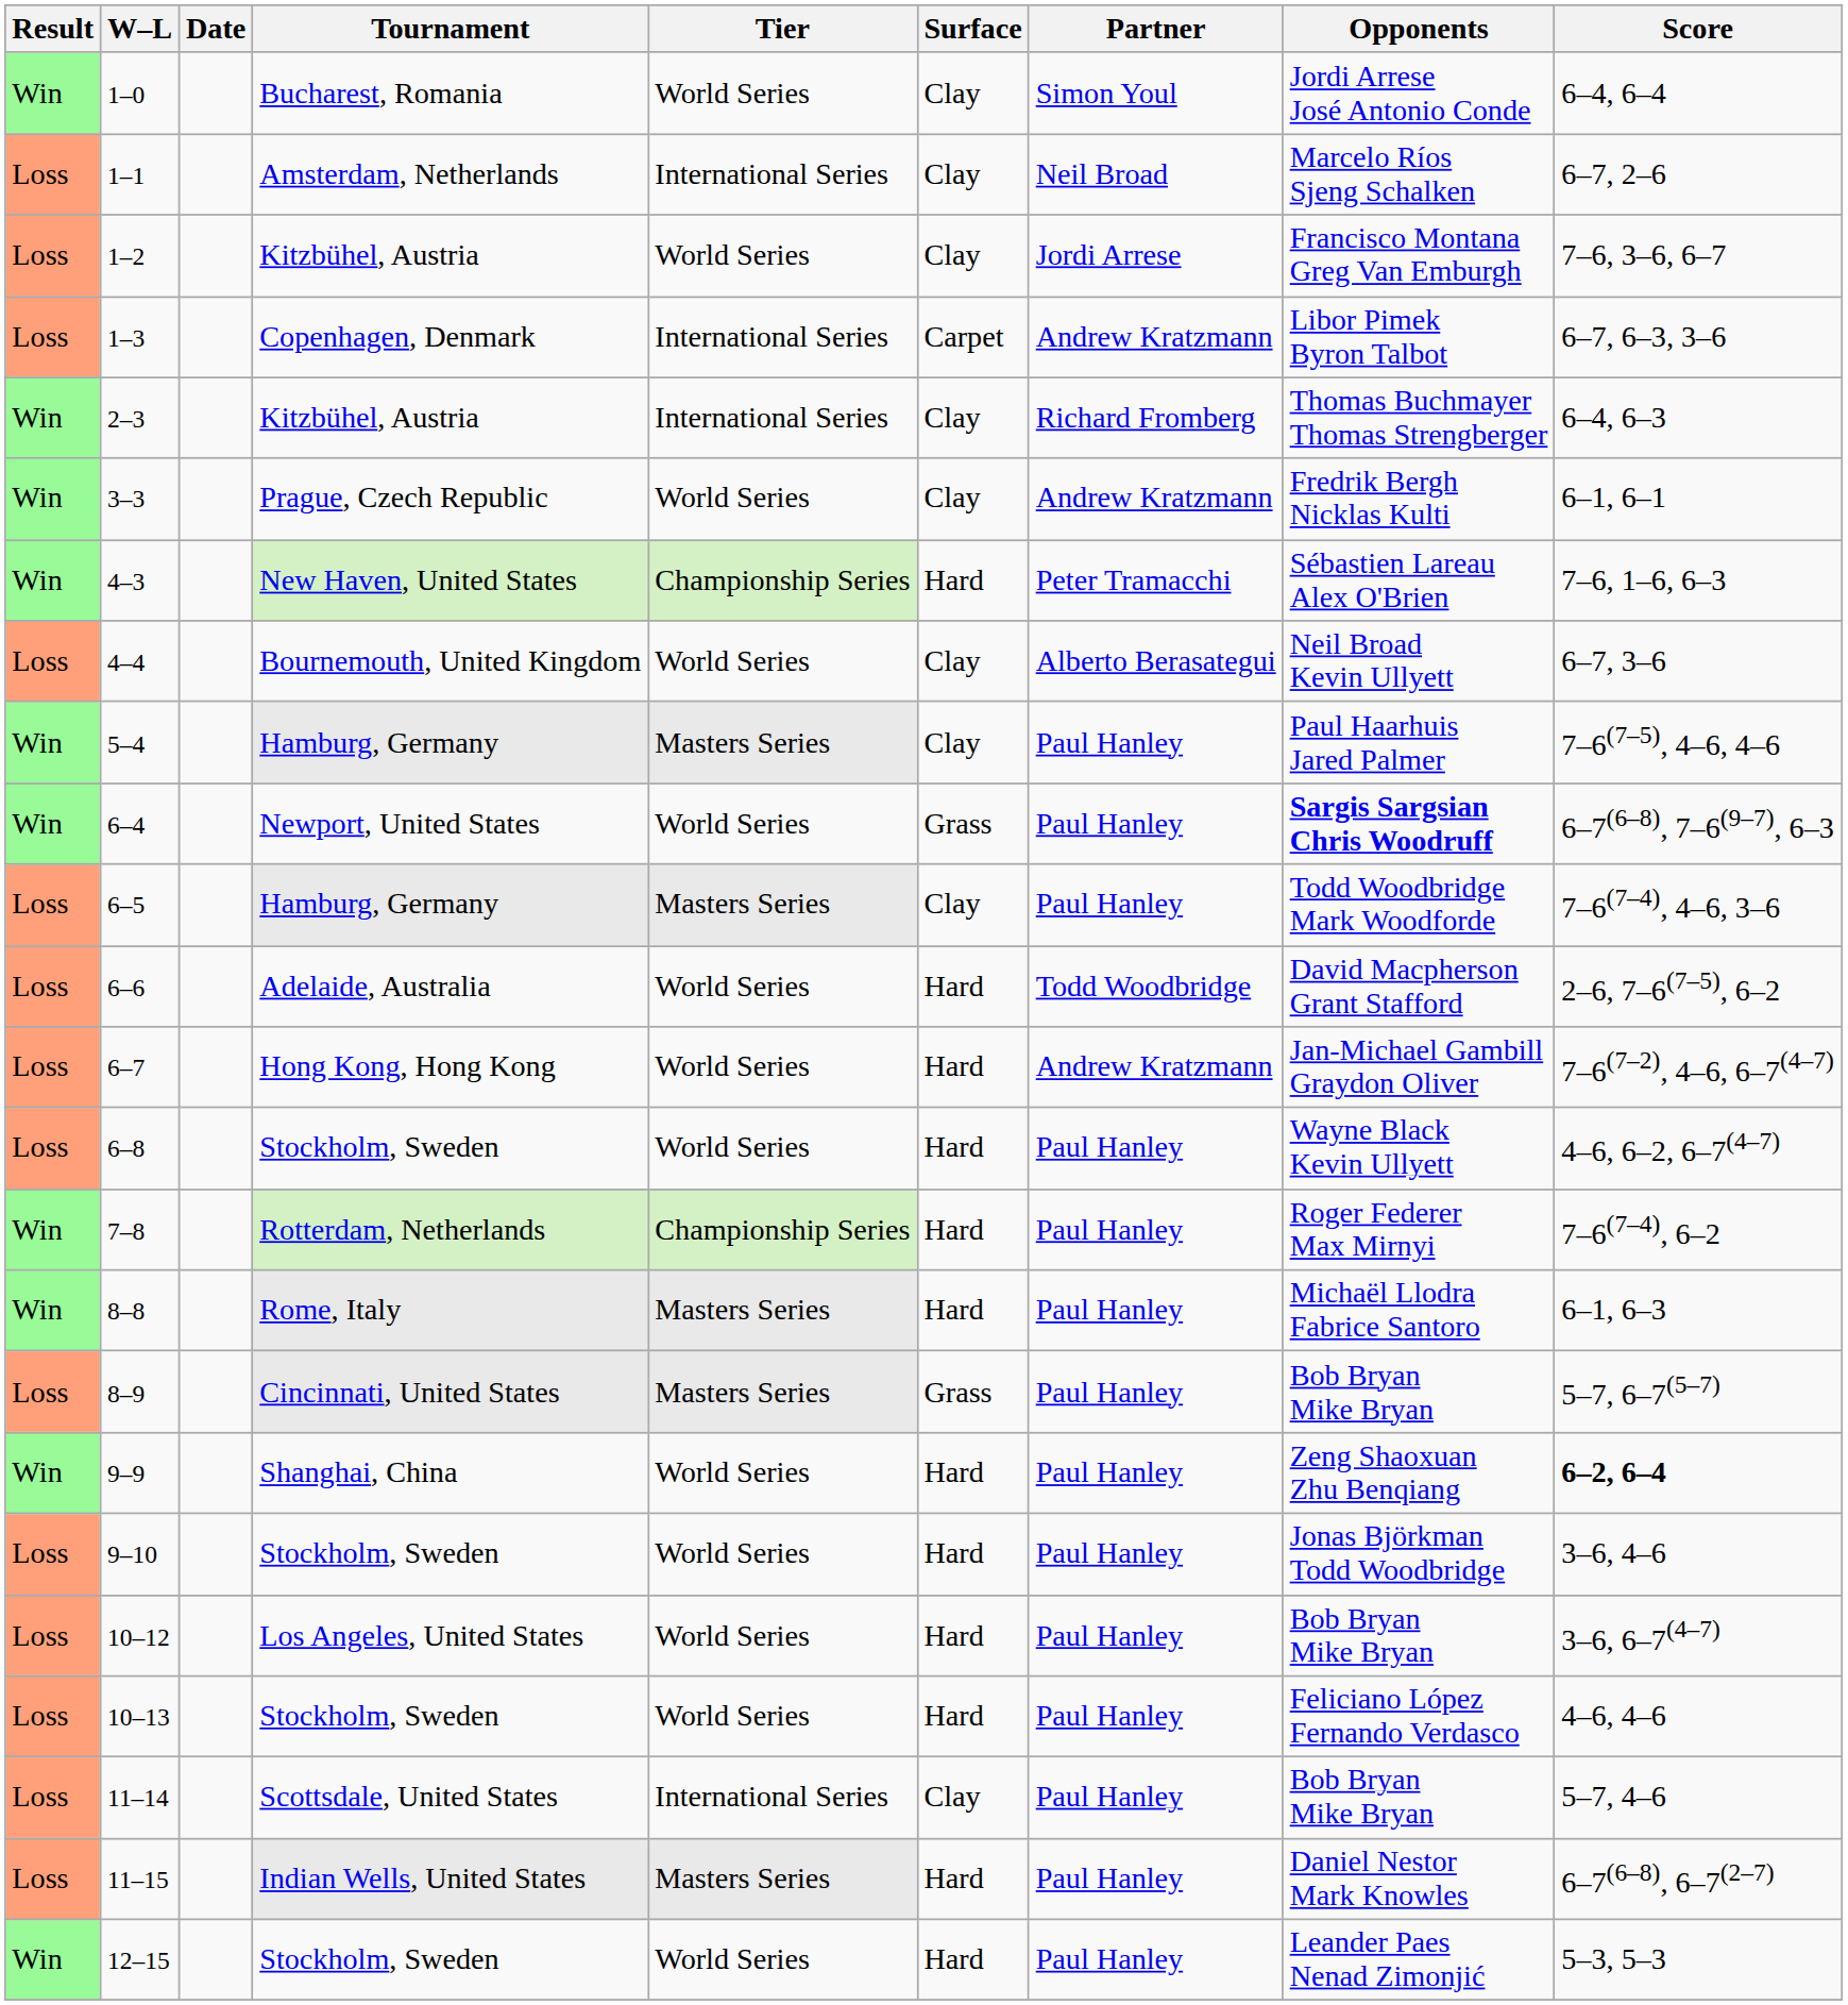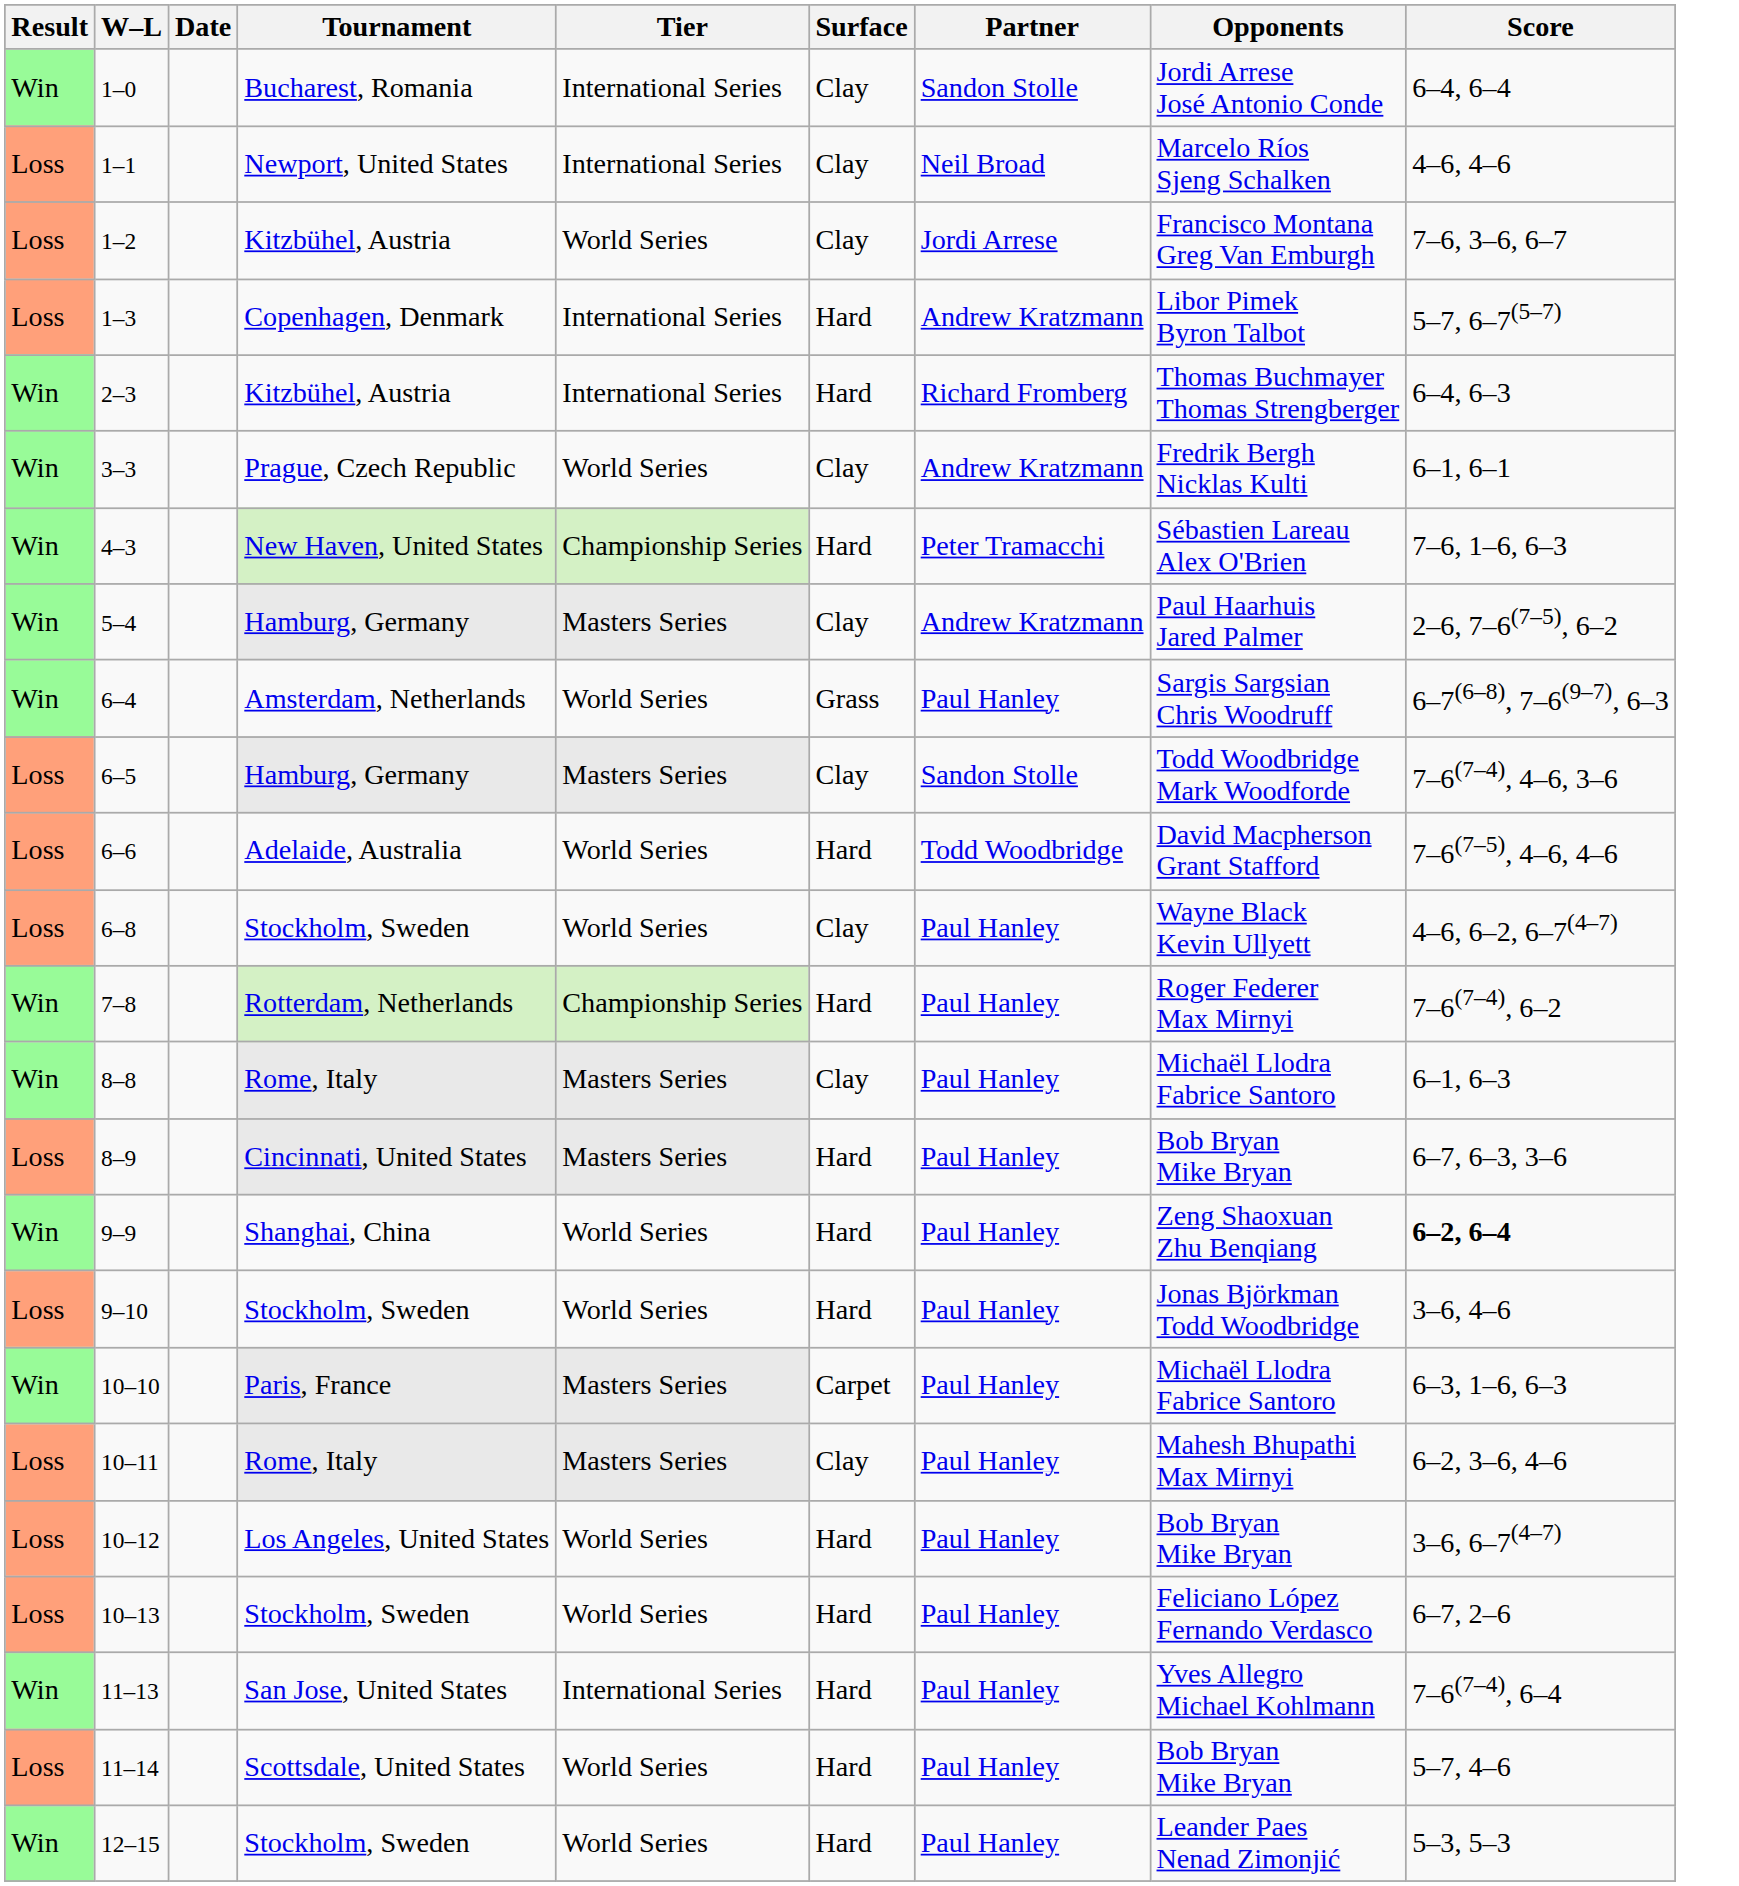1–0 | Tier: World Series -> International Series
1–0 | Partner: Simon Youl -> Sandon Stolle
1–1 | Tournament: Amsterdam, Netherlands -> Newport, United States
1–1 | Score: 6–7, 2–6 -> 4–6, 4–6
1–3 | Surface: Carpet -> Hard
1–3 | Score: 6–7, 6–3, 3–6 -> 5–7, 6–7(5–7)
2–3 | Surface: Clay -> Hard
- row: Loss | 4–4 | Bournemouth, United Kingdom | World Series | Clay | Alberto Berasategui | Neil Broad Kevin Ullyett | 6–7, 3–6
5–4 | Partner: Paul Hanley -> Andrew Kratzmann
5–4 | Score: 7–6(7–5), 4–6, 4–6 -> 2–6, 7–6(7–5), 6–2
6–4 | Tournament: Newport, United States -> Amsterdam, Netherlands
6–4 | Opponents: bold -> normal
6–5 | Partner: Paul Hanley -> Sandon Stolle
6–6 | Score: 2–6, 7–6(7–5), 6–2 -> 7–6(7–5), 4–6, 4–6
- row: Loss | 6–7 | Hong Kong, Hong Kong | World Series | Hard | Andrew Kratzmann | Jan-Michael Gambill Graydon Oliver | 7–6(7–2), 4–6, 6–7(4–7)
6–8 | Surface: Hard -> Clay
8–8 | Surface: Hard -> Clay
8–9 | Surface: Grass -> Hard
8–9 | Score: 5–7, 6–7(5–7) -> 6–7, 6–3, 3–6
+ row: Win | 10–10 | Paris, France | Masters Series | Carpet | Paul Hanley | Michaël Llodra Fabrice Santoro | 6–3, 1–6, 6–3
+ row: Loss | 10–11 | Rome, Italy | Masters Series | Clay | Paul Hanley | Mahesh Bhupathi Max Mirnyi | 6–2, 3–6, 4–6
10–13 | Score: 4–6, 4–6 -> 6–7, 2–6
+ row: Win | 11–13 | San Jose, United States | International Series | Hard | Paul Hanley | Yves Allegro Michael Kohlmann | 7–6(7–4), 6–4
11–14 | Tier: International Series -> World Series
11–14 | Surface: Clay -> Hard
- row: Loss | 11–15 | Indian Wells, United States | Masters Series | Hard | Paul Hanley | Daniel Nestor Mark Knowles | 6–7(6–8), 6–7(2–7)
